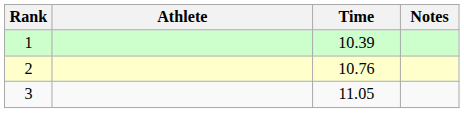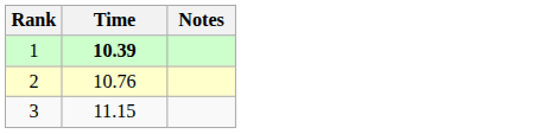- column: Athlete
1 | Time: normal -> bold
3 | Time: 11.05 -> 11.15
